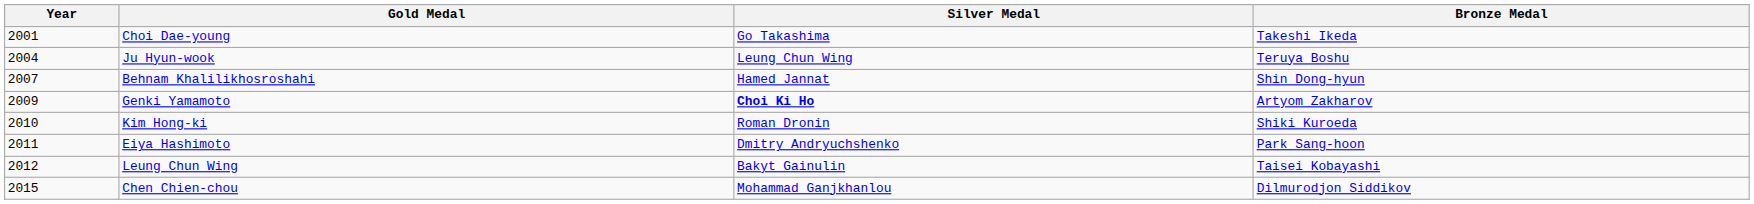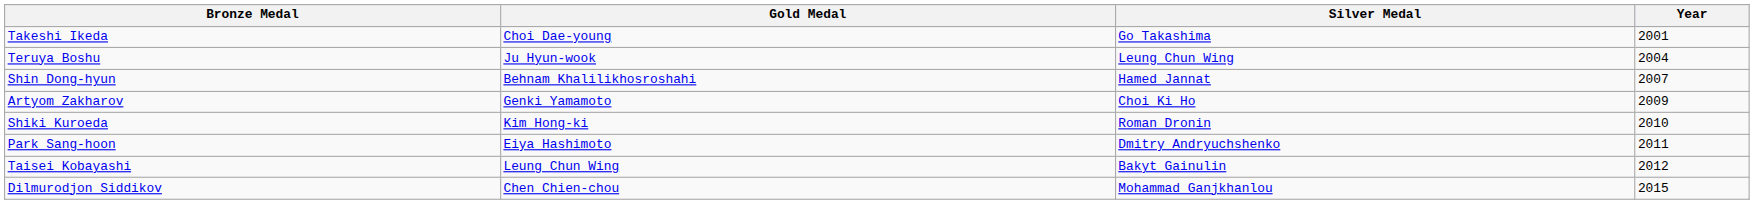columns swapped: Year <-> Bronze Medal
Genki Yamamoto | Silver Medal: bold -> normal
